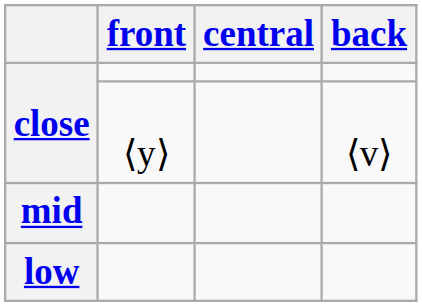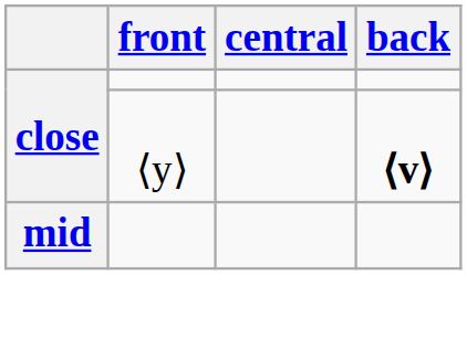close / ⟨y⟩ | back: normal -> bold
- row: low
